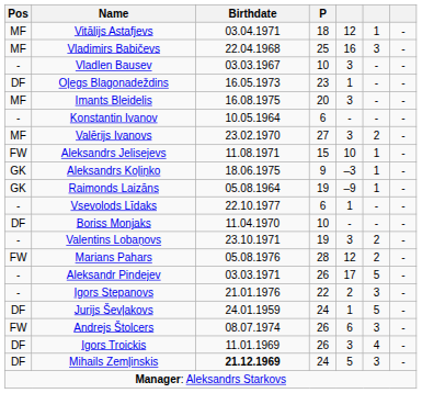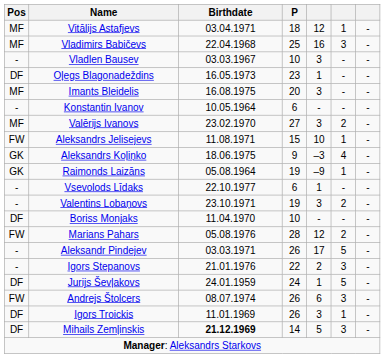Aleksandrs Koļiņko | column 6: 1 -> 4
rows swapped: Valentins Lobaņovs <-> Boriss Monjaks
Igors Troickis | column 6: 4 -> 1
Mihails Zemļinskis | P: 24 -> 14
